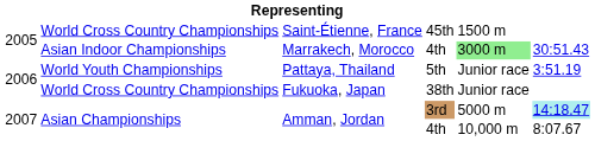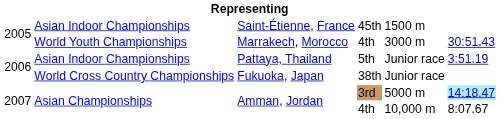Saint-Étienne, France | column 2: World Cross Country Championships -> Asian Indoor Championships
Marrakech, Morocco | column 2: Asian Indoor Championships -> World Youth Championships
Marrakech, Morocco | column 5: lightgreen background -> no background
Pattaya, Thailand | column 2: World Youth Championships -> Asian Indoor Championships
